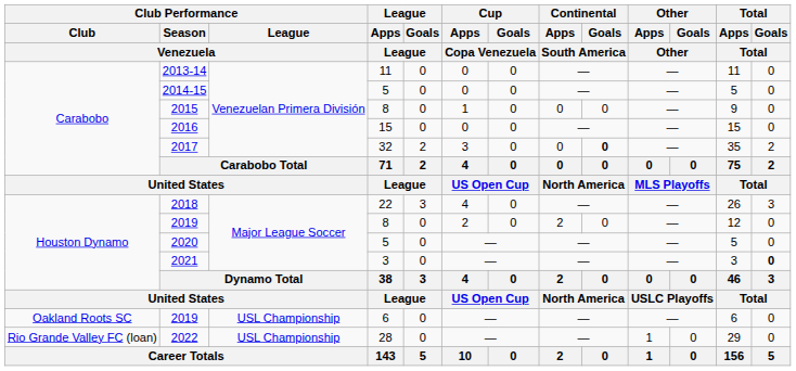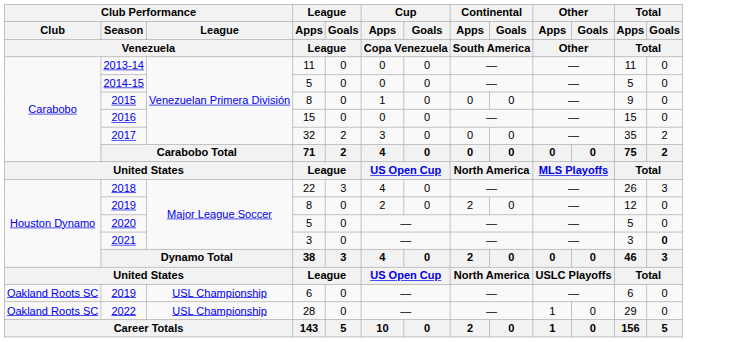2017 | Continental / Goals / South America: bold -> normal
2022 | Club Performance / Club / Venezuela: Rio Grande Valley FC (loan) -> Oakland Roots SC
